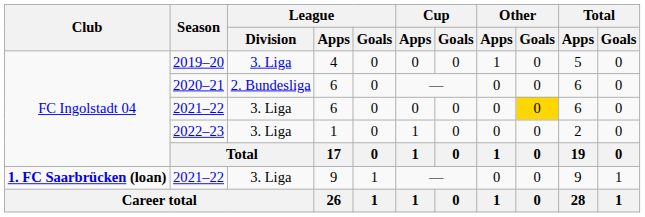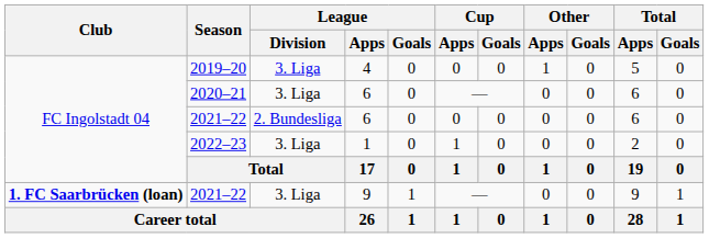2020–21 | League / Division: 2. Bundesliga -> 3. Liga
2021–22 / 6 | League / Division: 3. Liga -> 2. Bundesliga
2021–22 / 6 | Other / Goals: gold background -> no background
